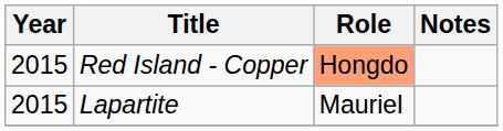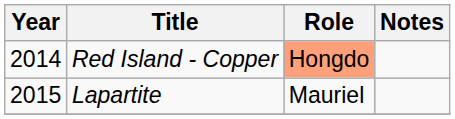Red Island - Copper | Year: 2015 -> 2014
